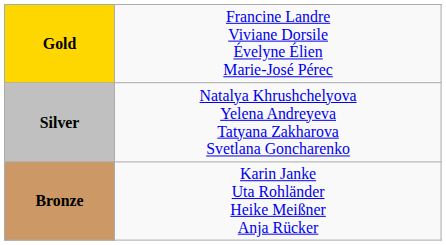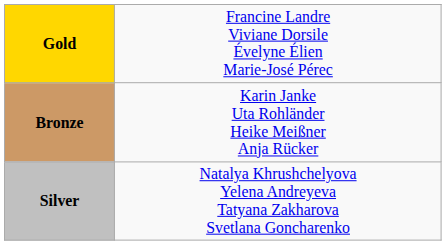rows swapped: Silver <-> Bronze
